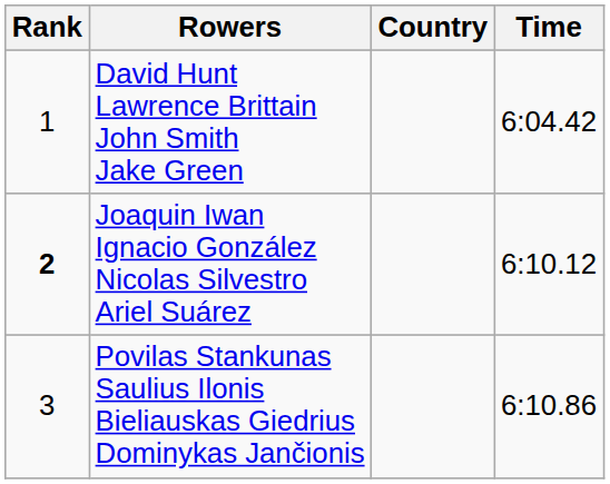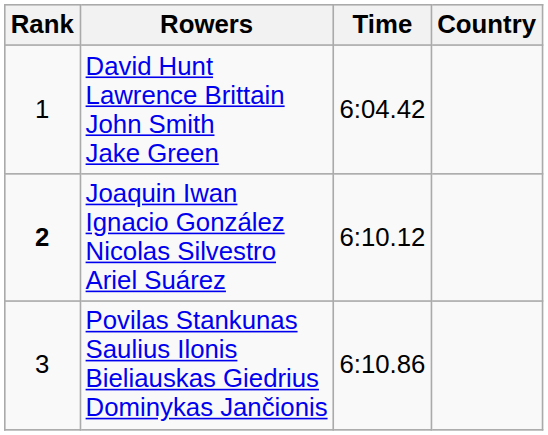columns swapped: Country <-> Time
